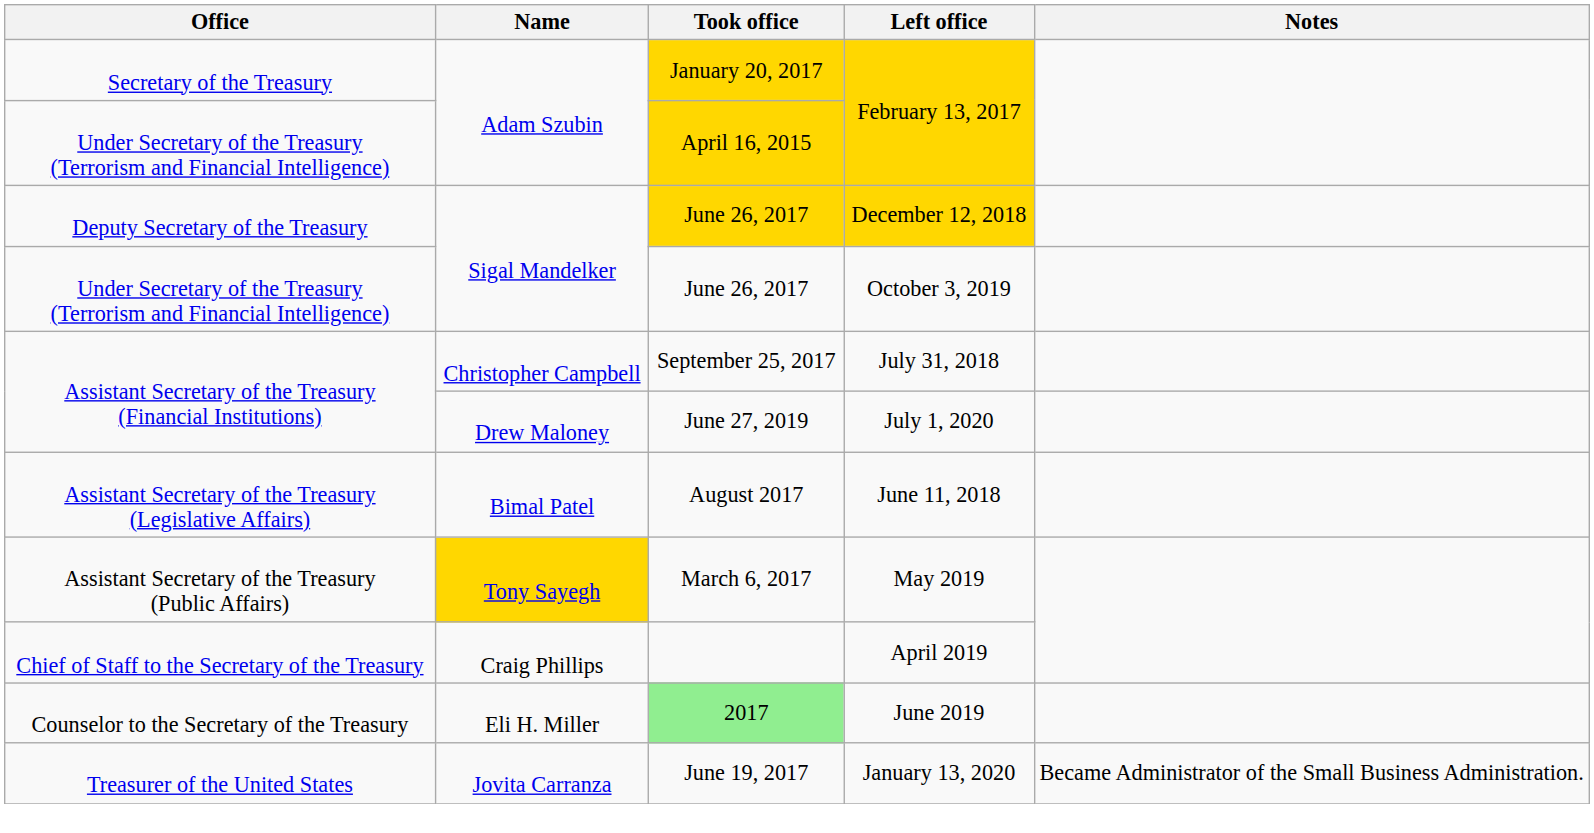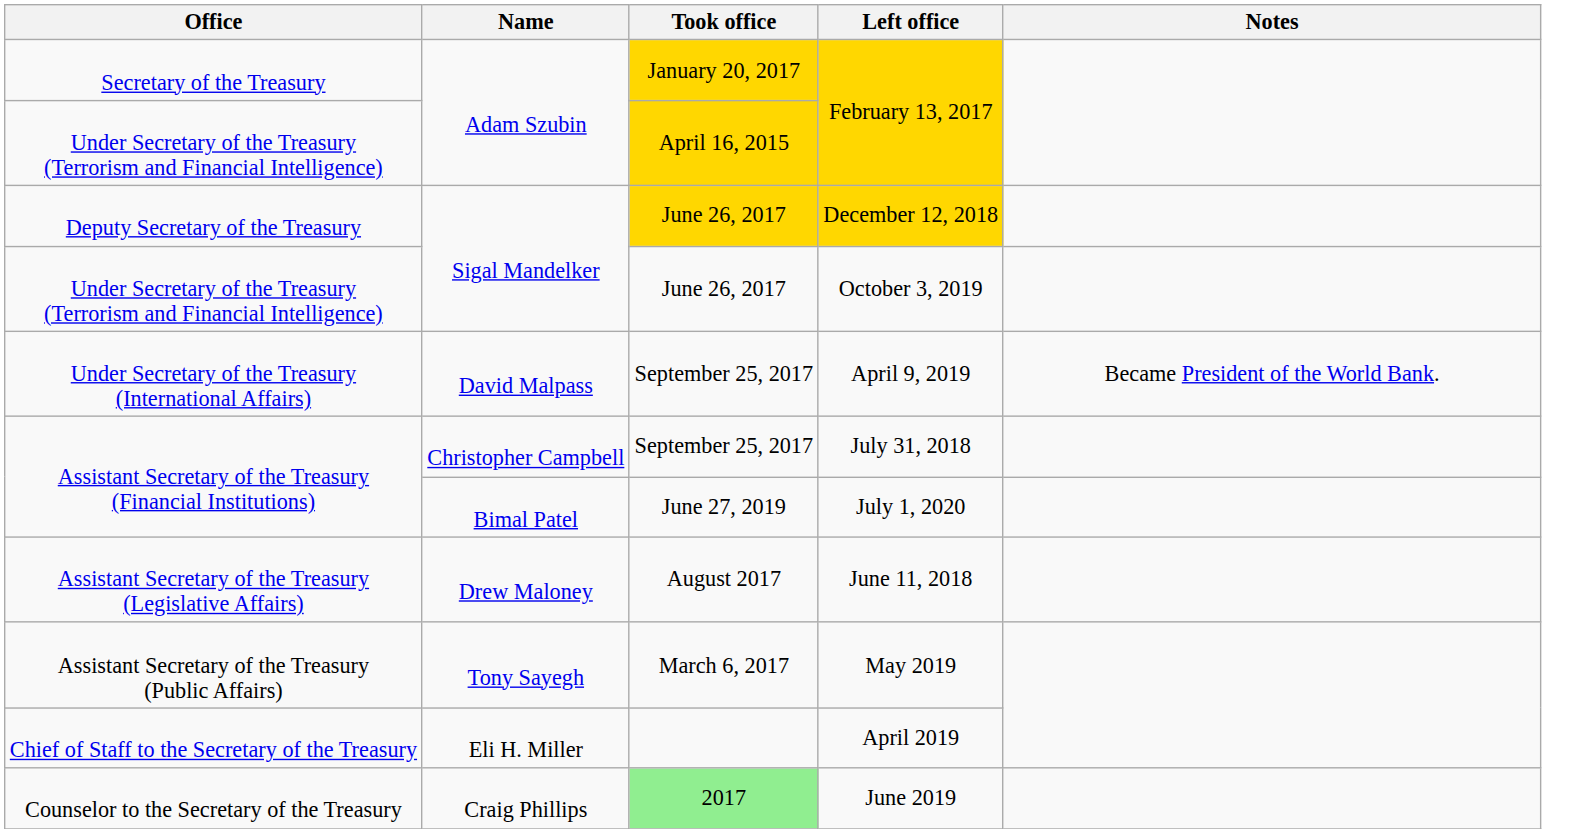+ row: Under Secretary of the Treasury (International Affairs) | David Malpass | September 25, 2017 | April 9, 2019 | Became President of the World Bank.
July 1, 2020 | Name: Drew Maloney -> Bimal Patel
June 11, 2018 | Name: Bimal Patel -> Drew Maloney
May 2019 | Name: gold background -> no background
April 2019 | Name: Craig Phillips -> Eli H. Miller
June 2019 | Name: Eli H. Miller -> Craig Phillips
- row: Treasurer of the United States | Jovita Carranza | June 19, 2017 | January 13, 2020 | Became Administrator of the Small Business Administration.
